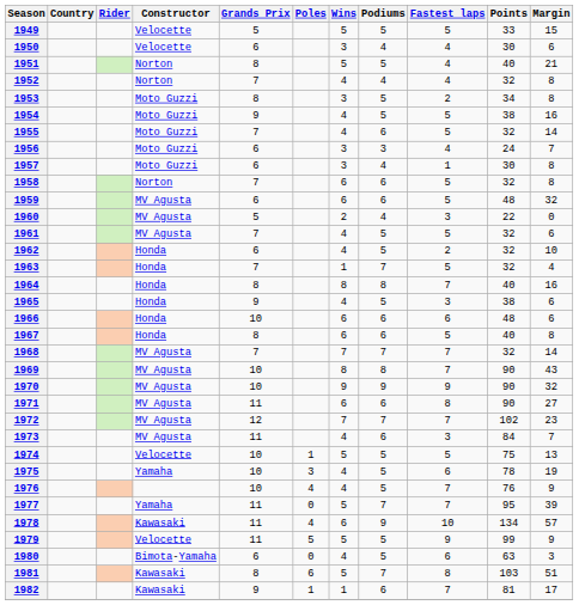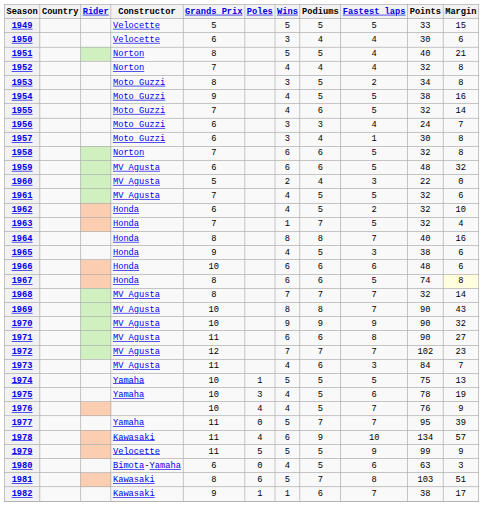1967 | Points: 40 -> 74
1967 | Margin: no background -> lightyellow background
1968 | Grands Prix: 7 -> 8
1974 | Constructor: Velocette -> Yamaha
1982 | Points: 81 -> 38
